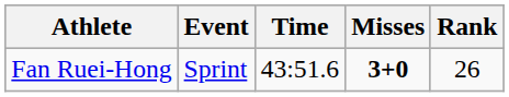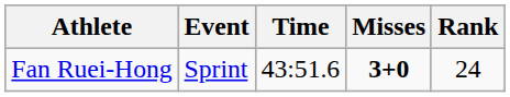Fan Ruei-Hong | Rank: 26 -> 24
